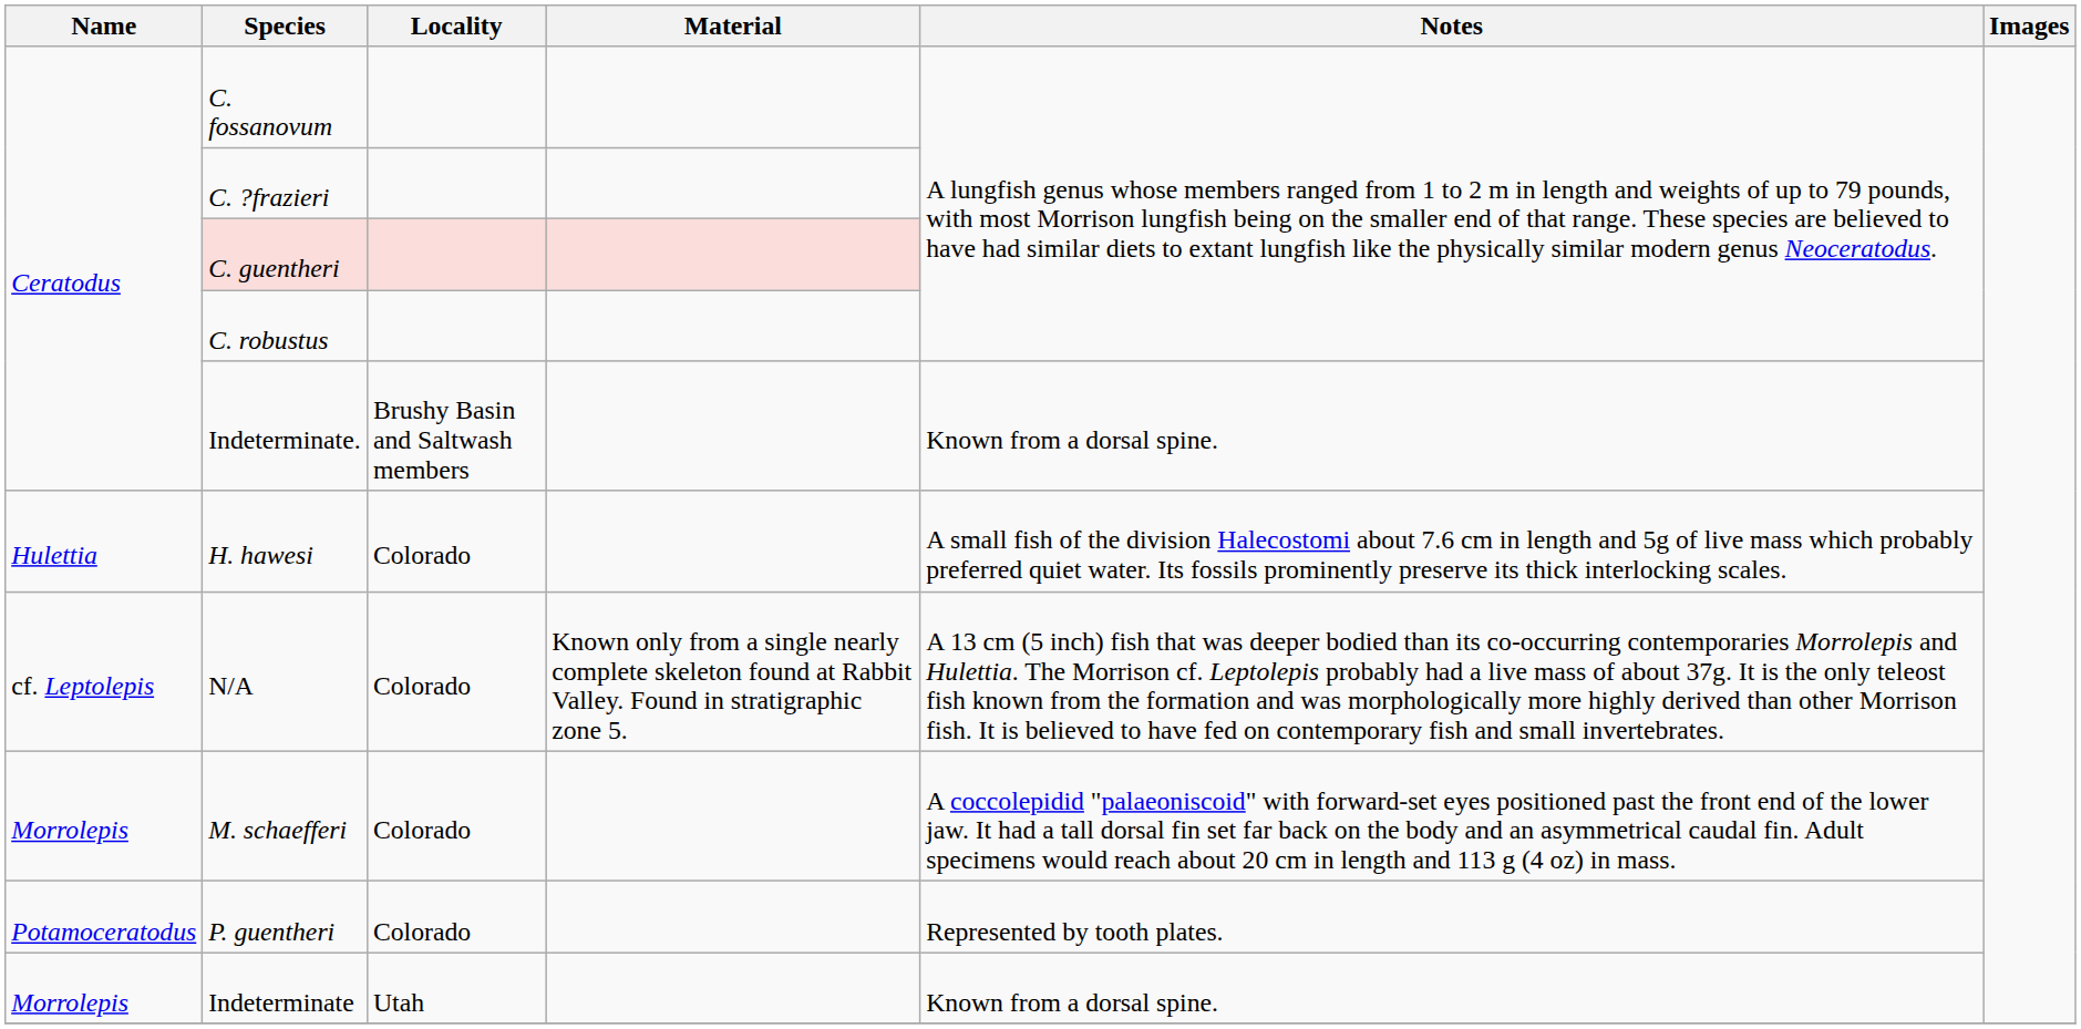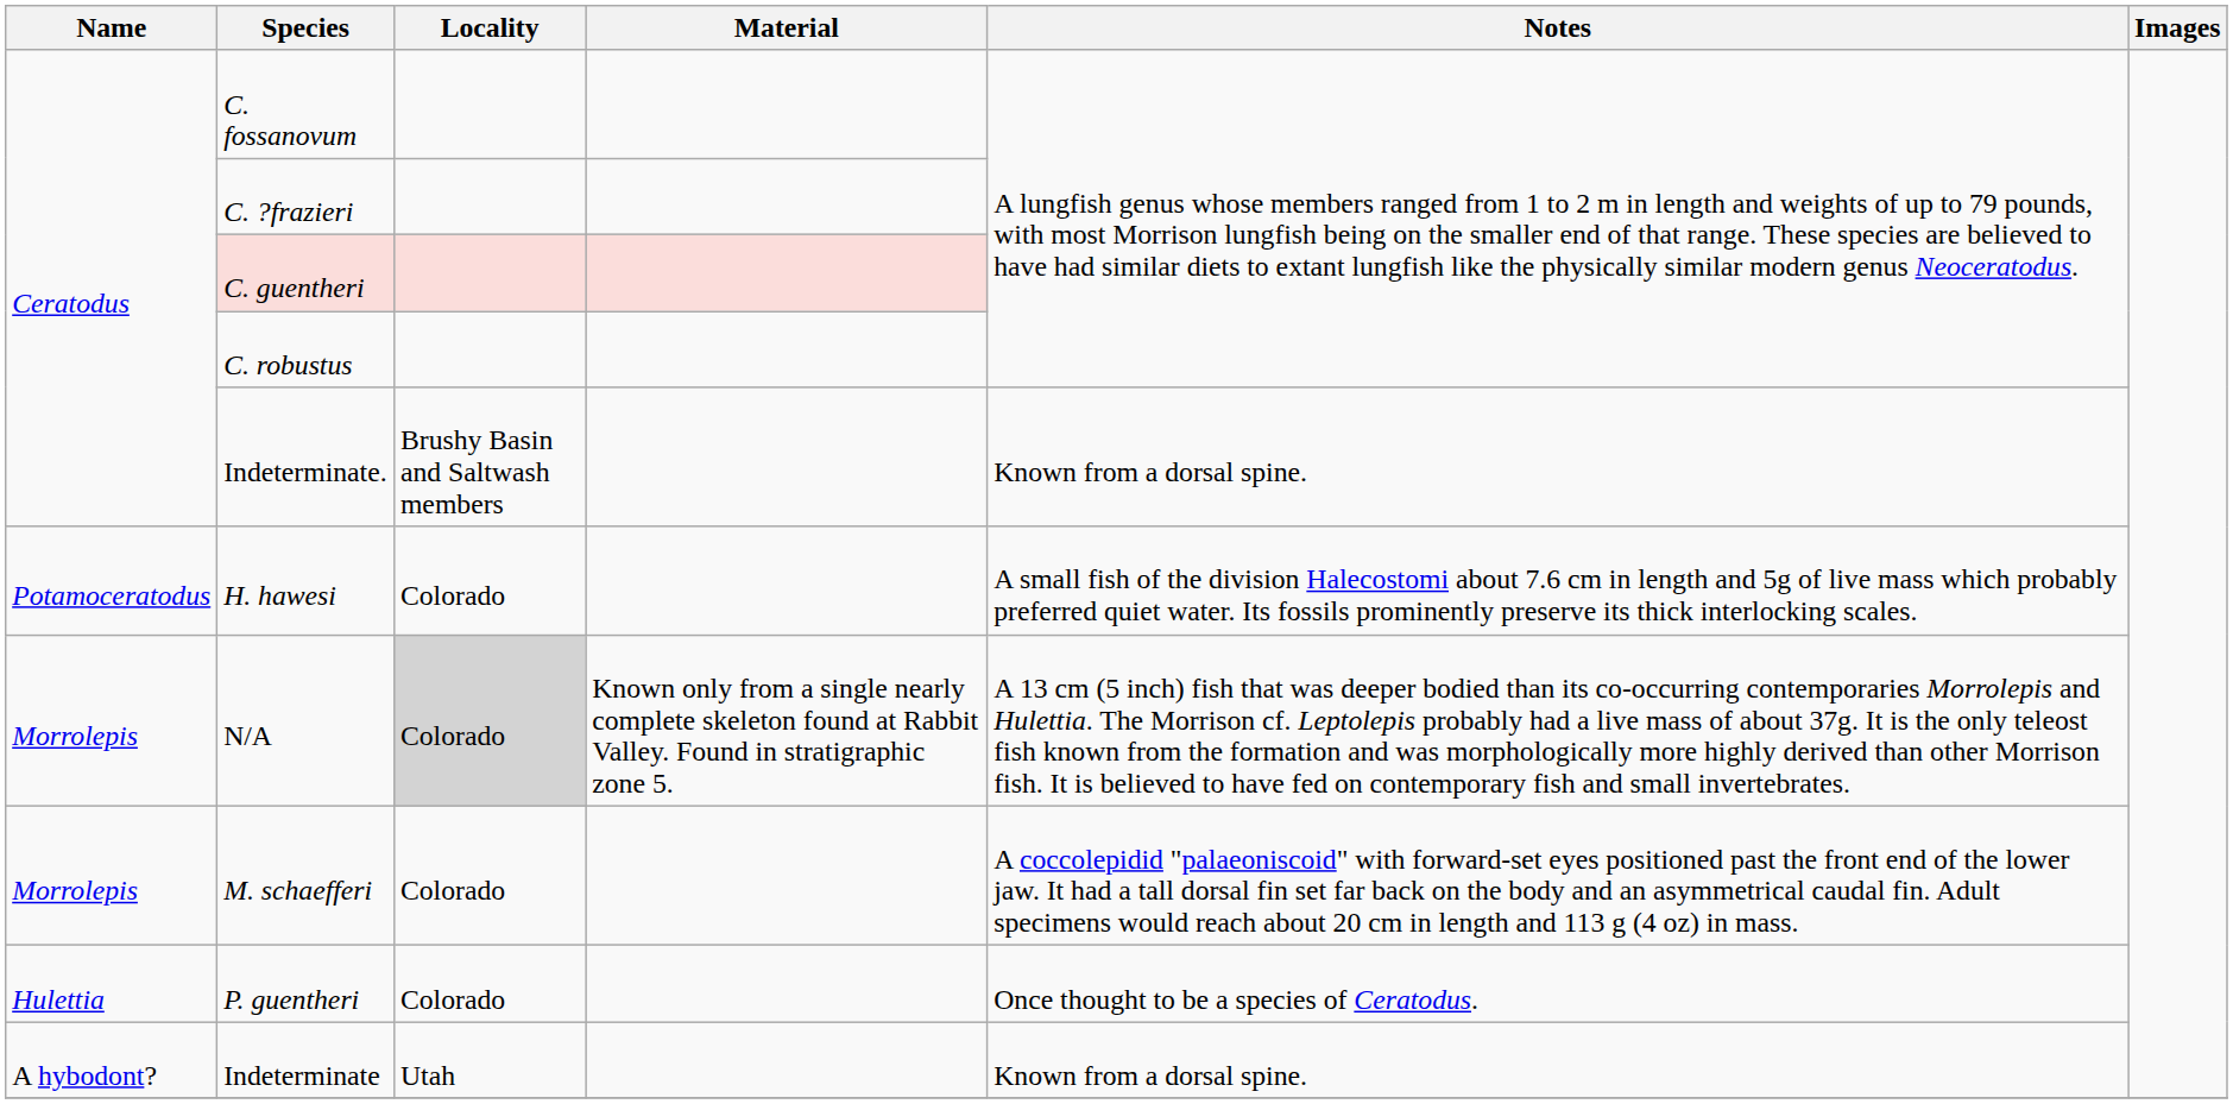H. hawesi | Name: Hulettia -> Potamoceratodus
N/A | Name: cf. Leptolepis -> Morrolepis
N/A | Locality: no background -> lightgrey background
P. guentheri | Name: Potamoceratodus -> Hulettia
P. guentheri | Notes: Represented by tooth plates. -> Once thought to be a species of Ceratodus.
Indeterminate | Name: Morrolepis -> A hybodont?
